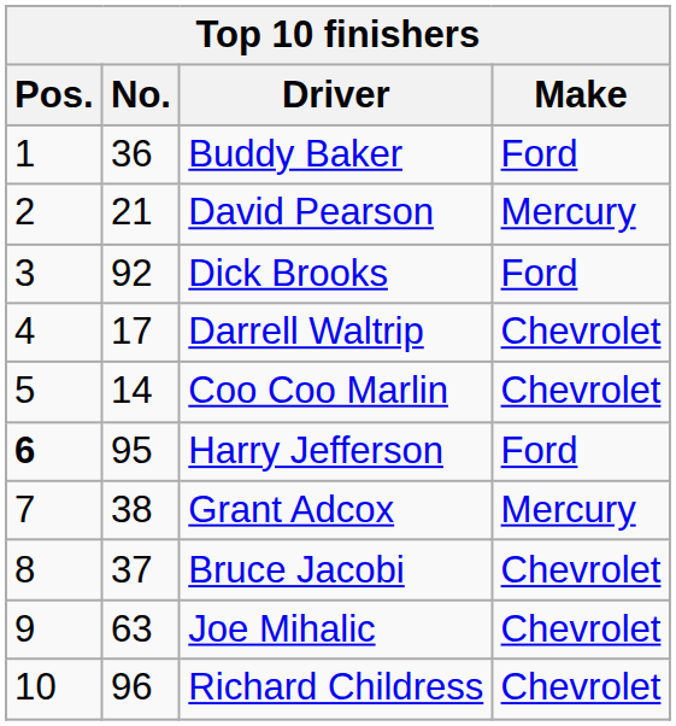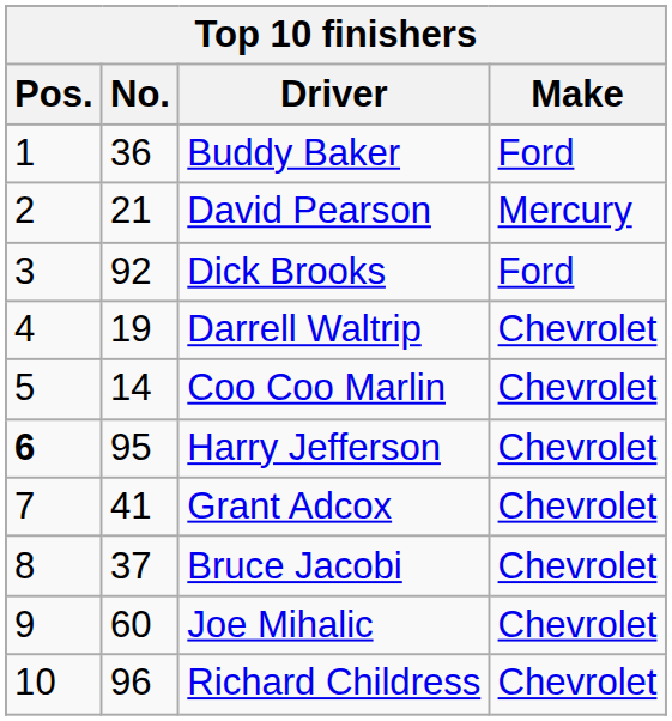Darrell Waltrip | No.: 17 -> 19
Harry Jefferson | Make: Ford -> Chevrolet
Grant Adcox | No.: 38 -> 41
Grant Adcox | Make: Mercury -> Chevrolet
Joe Mihalic | No.: 63 -> 60
